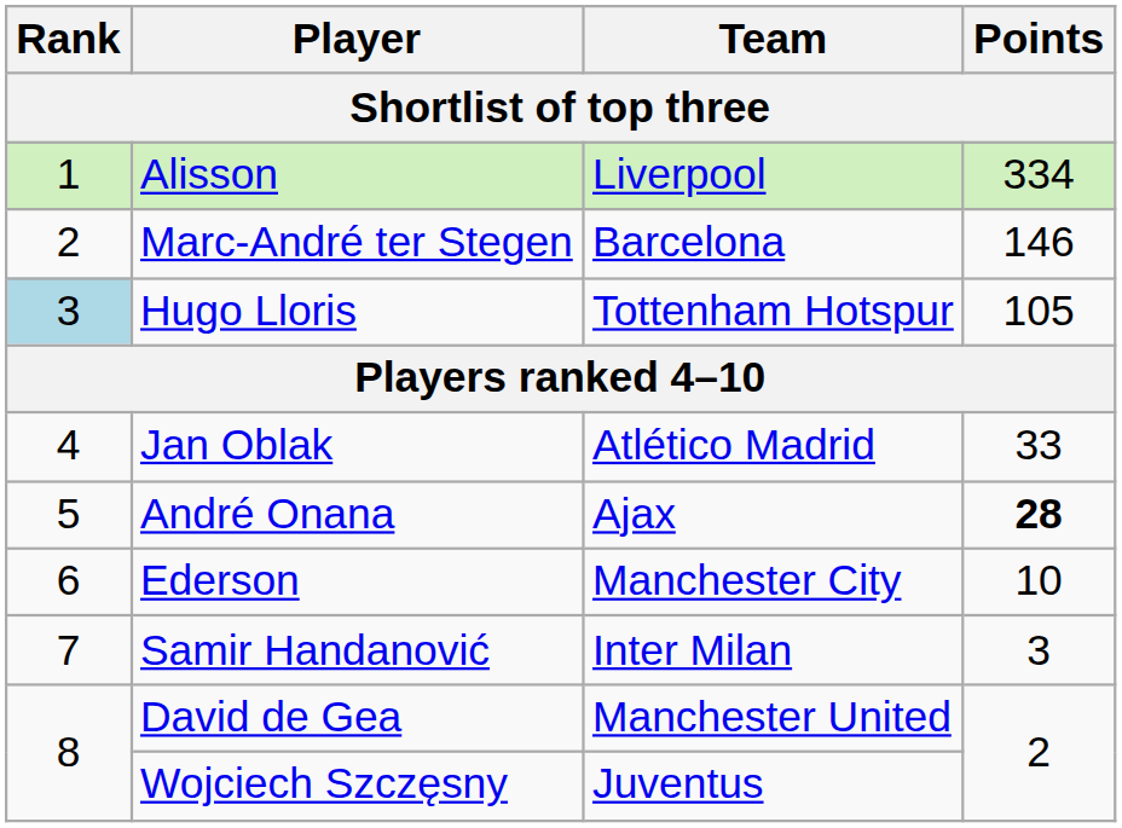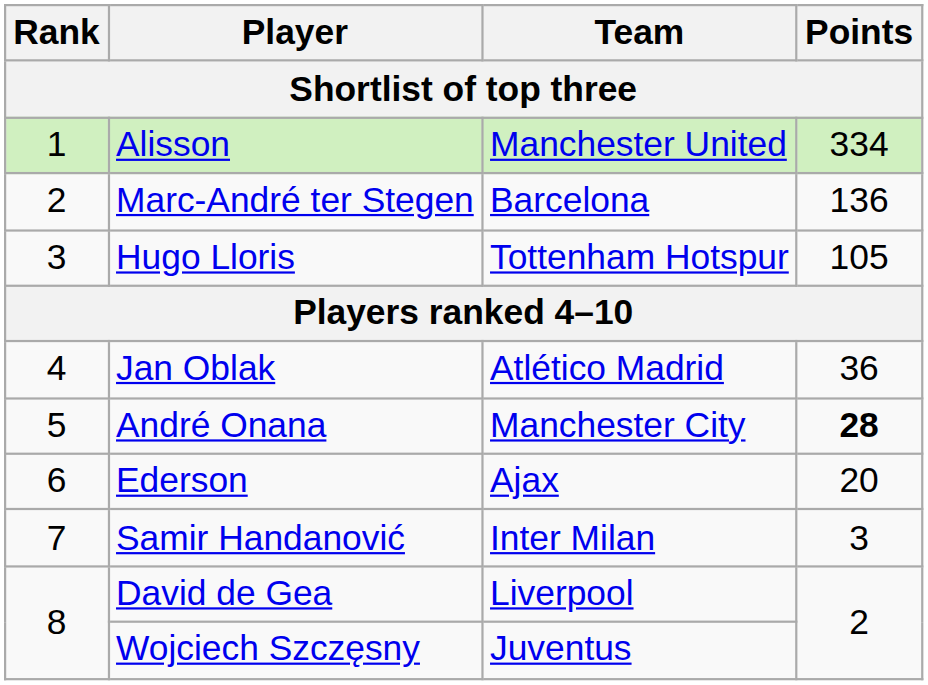Alisson | Team: Liverpool -> Manchester United
Marc-André ter Stegen | Points: 146 -> 136
Hugo Lloris | Rank: lightblue background -> no background
Jan Oblak | Points: 33 -> 36
André Onana | Team: Ajax -> Manchester City
Ederson | Team: Manchester City -> Ajax
Ederson | Points: 10 -> 20
David de Gea | Team: Manchester United -> Liverpool
